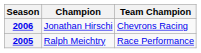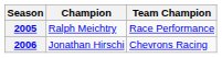rows swapped: 2005 <-> 2006
